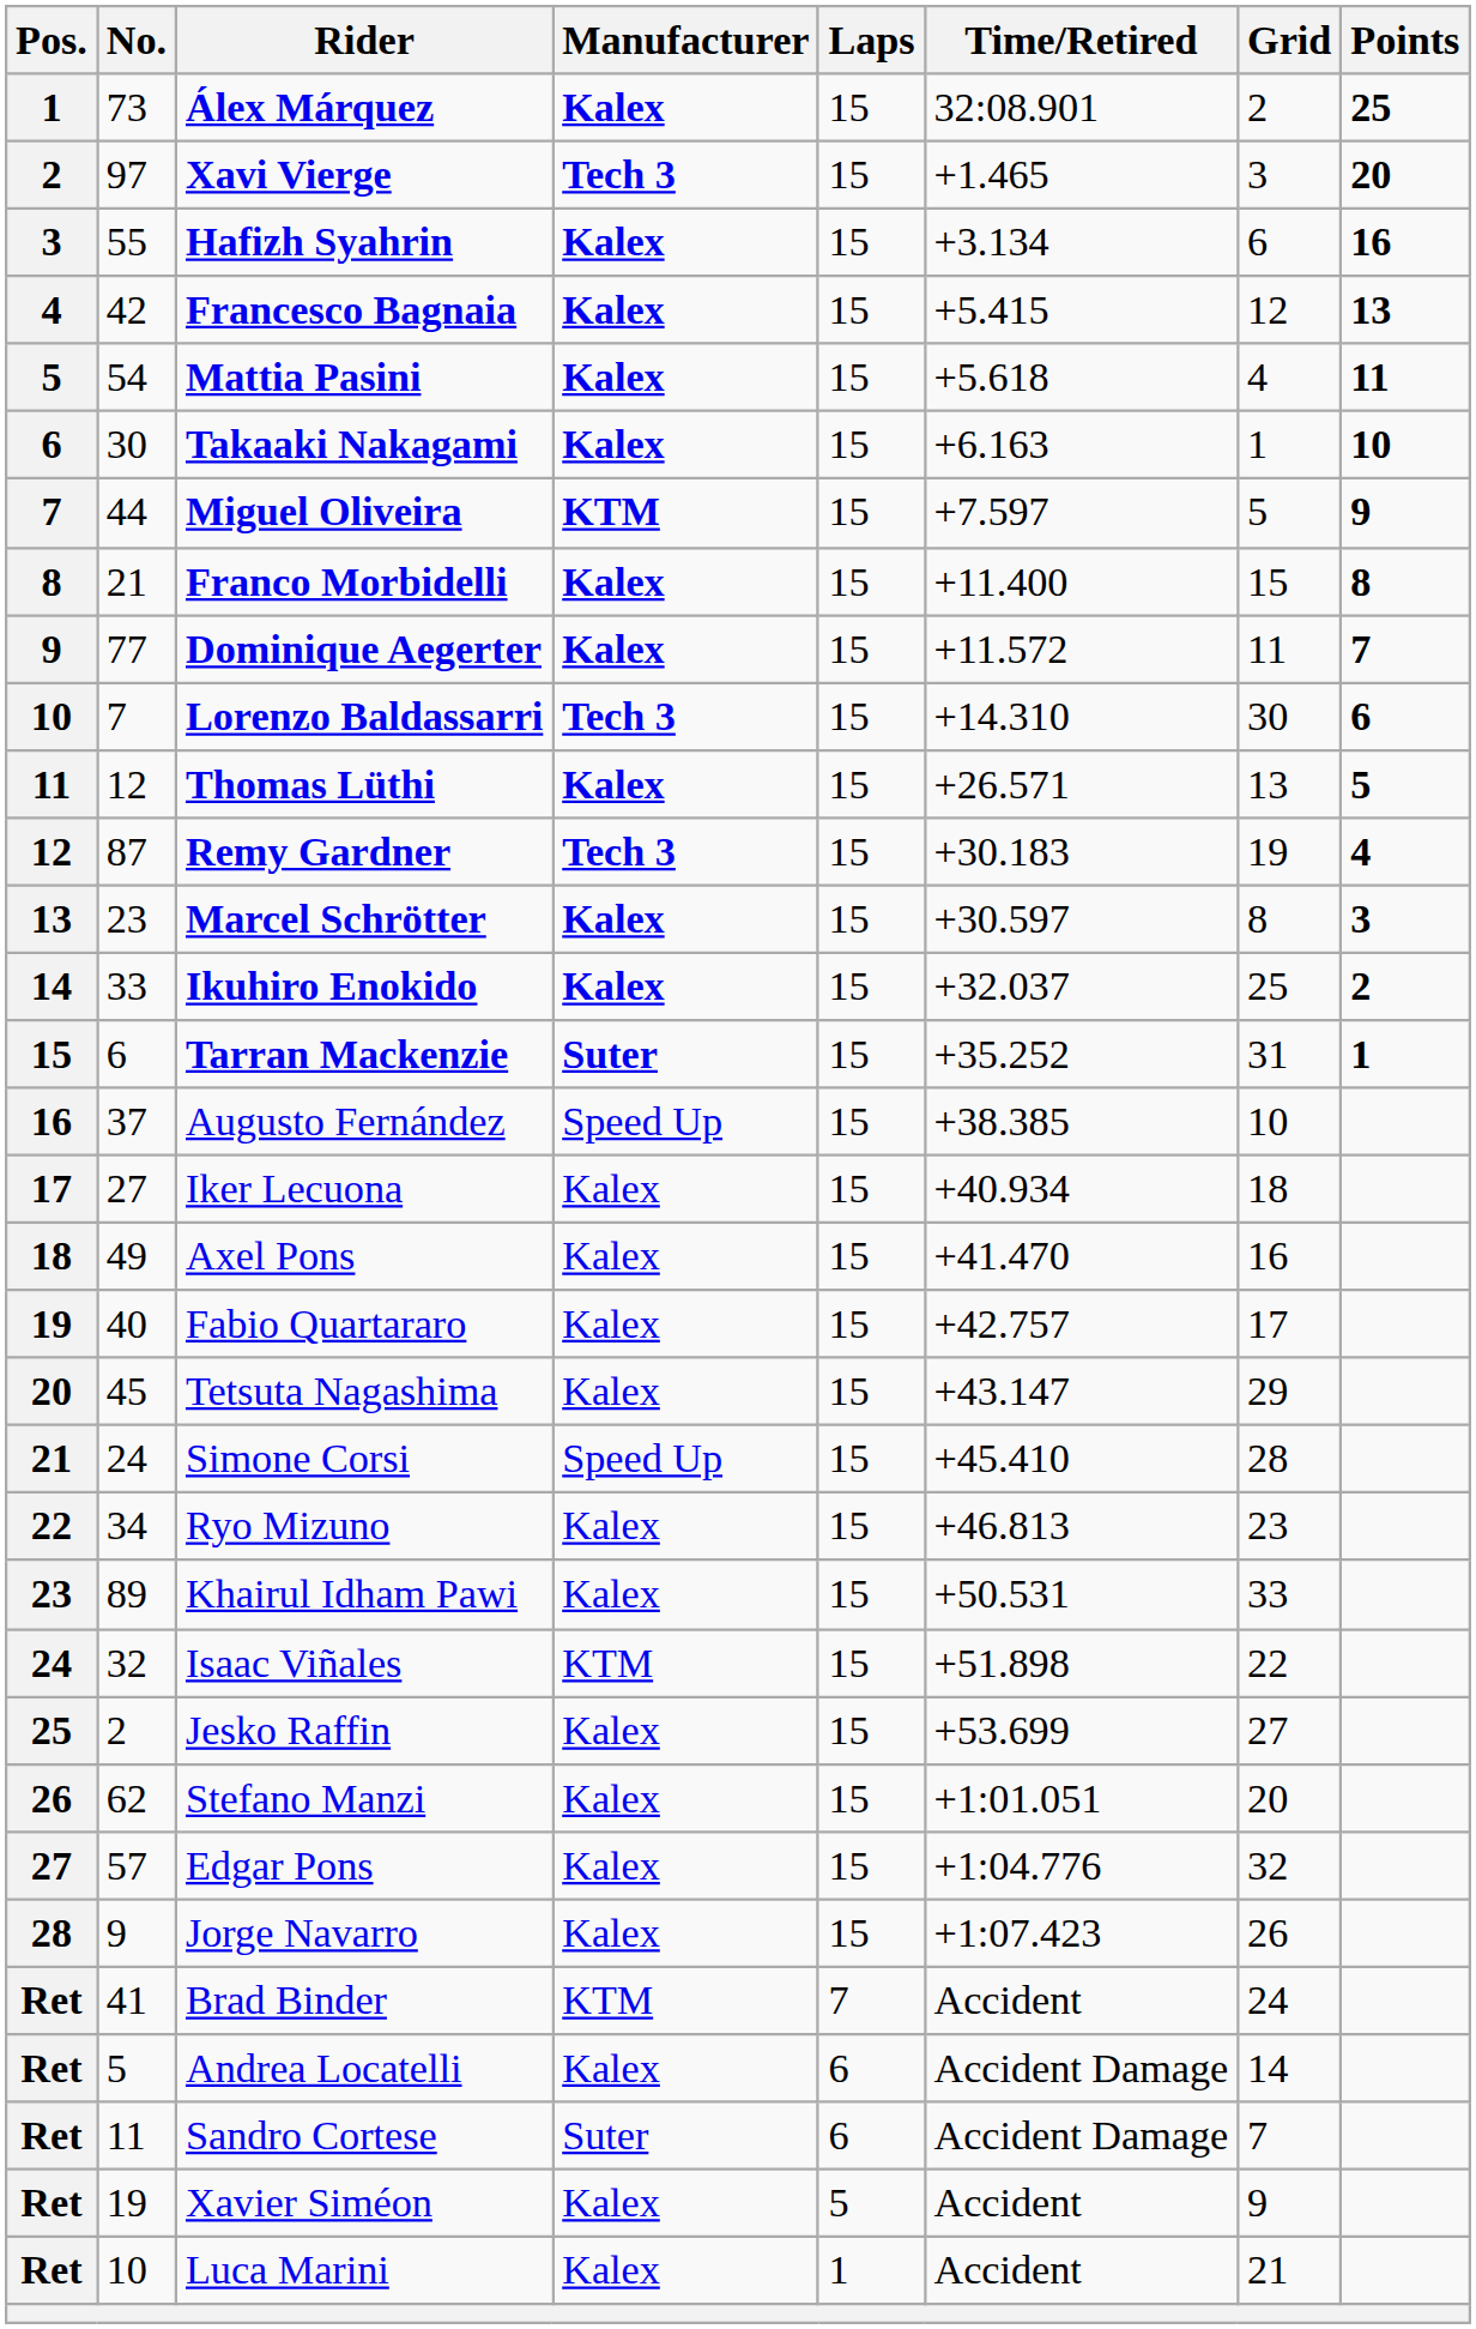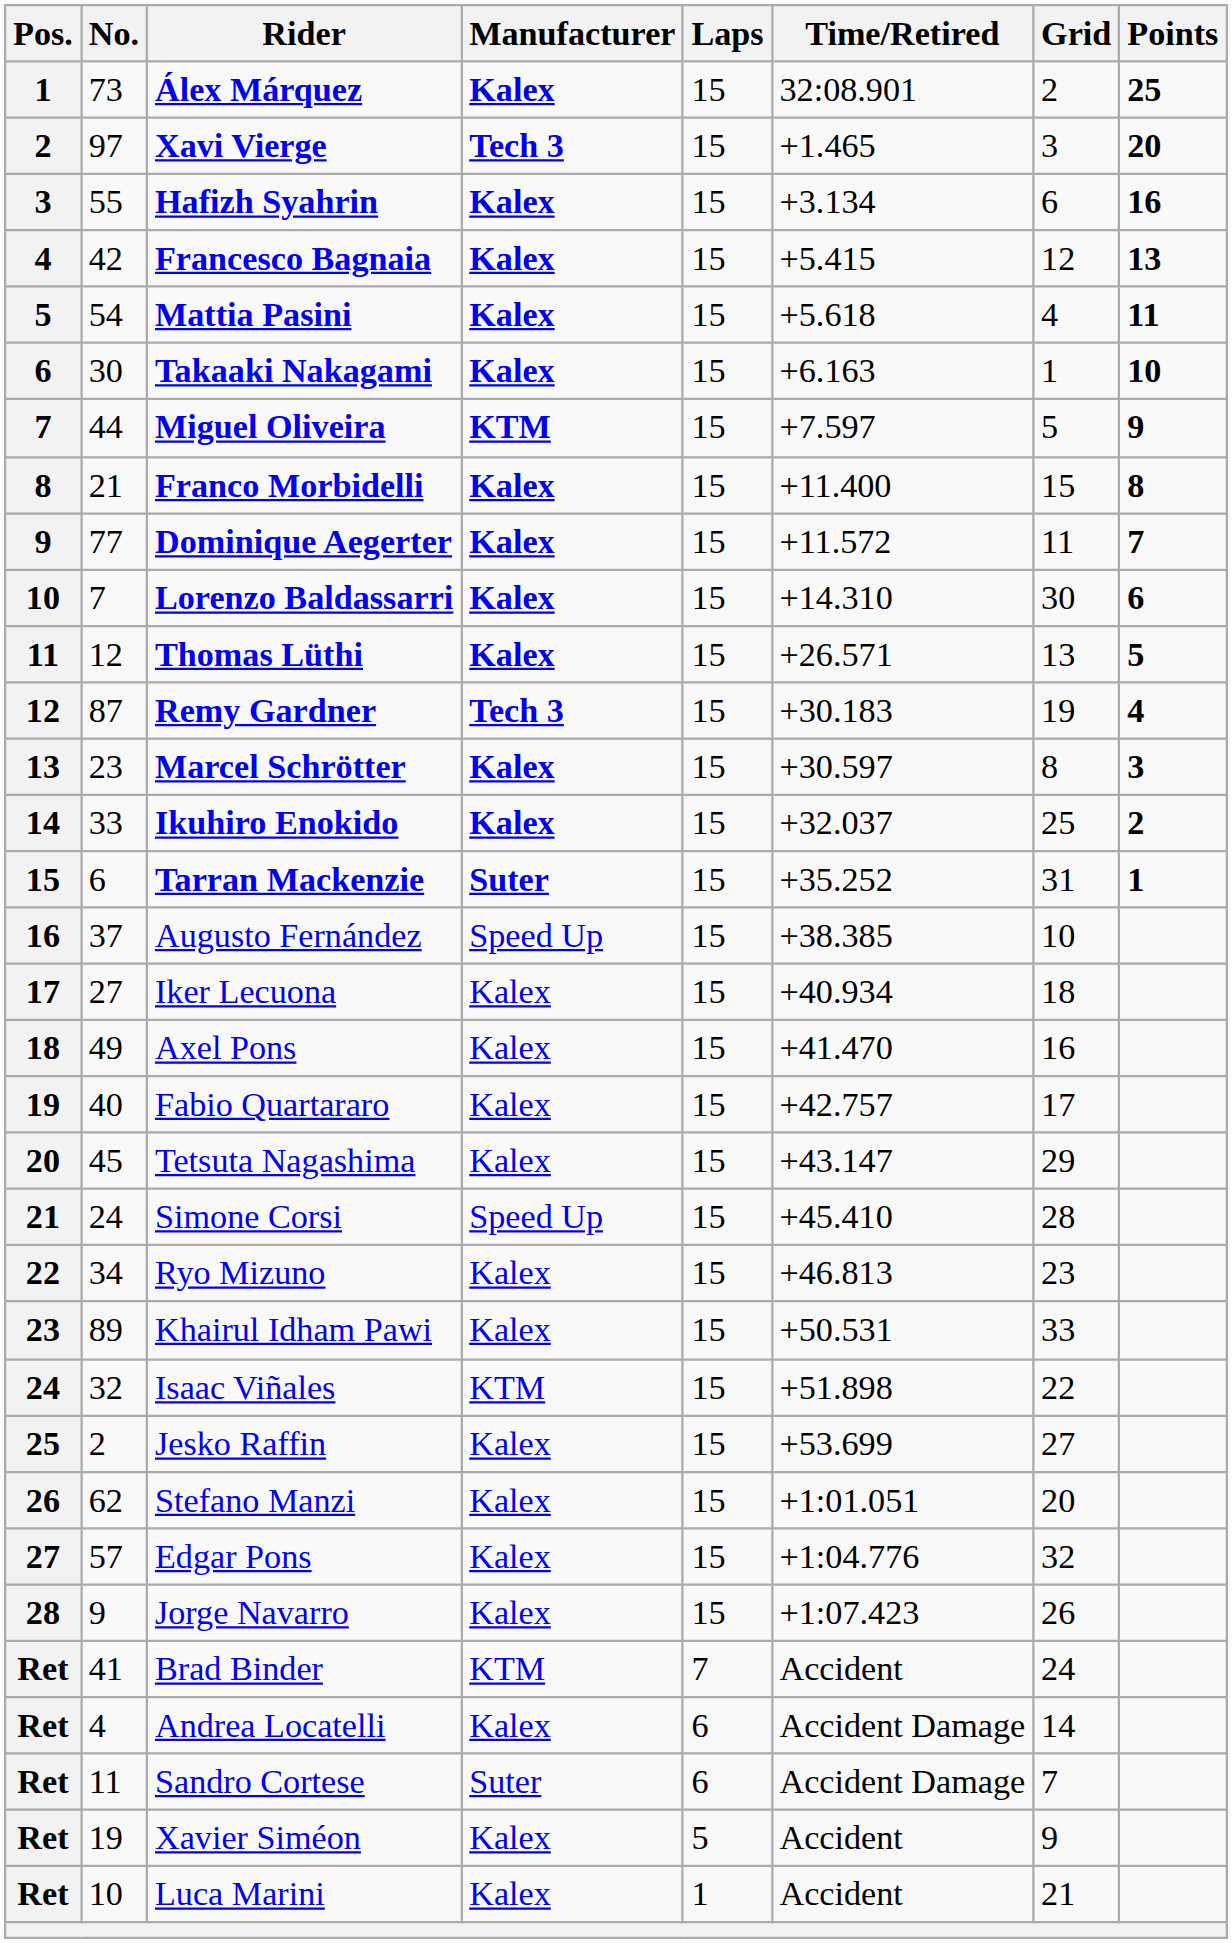Lorenzo Baldassarri | Manufacturer: Tech 3 -> Kalex
Andrea Locatelli | No.: 5 -> 4
